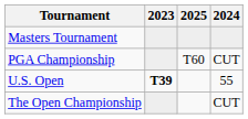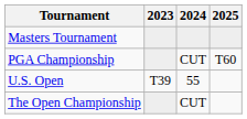columns swapped: 2024 <-> 2025
U.S. Open | 2023: bold -> normal
